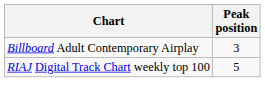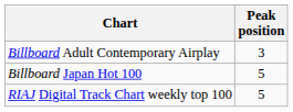+ row: Billboard Japan Hot 100 | 5
